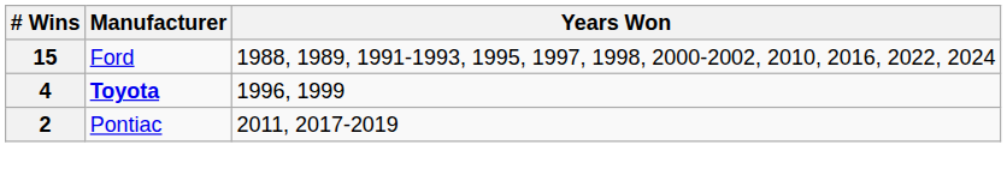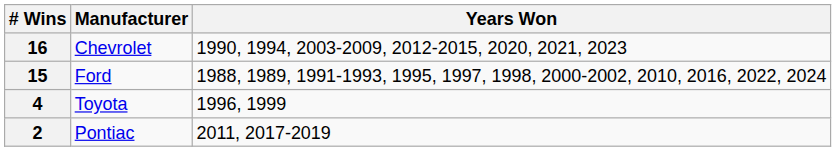+ row: 16 | Chevrolet | 1990, 1994, 2003-2009, 2012-2015, 2020, 2021, 2023
4 | Manufacturer: bold -> normal
